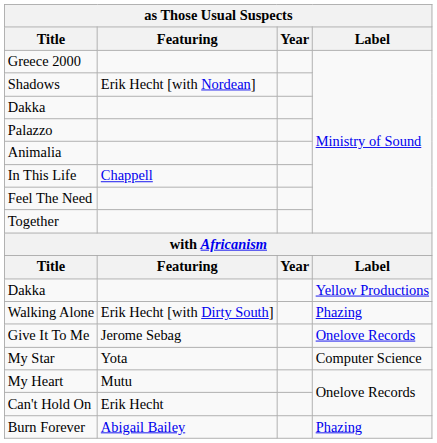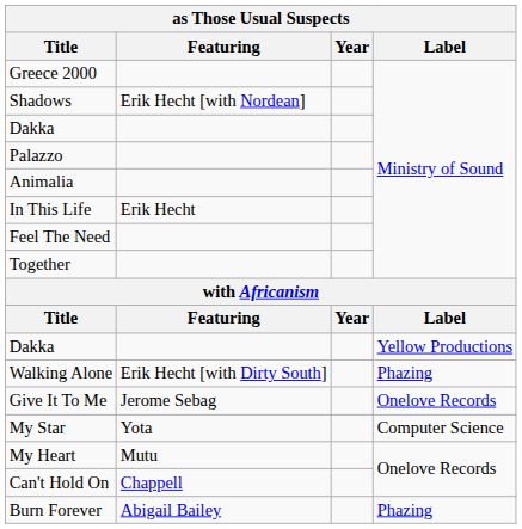In This Life | Featuring: Chappell -> Erik Hecht
Can't Hold On | Featuring: Erik Hecht -> Chappell
